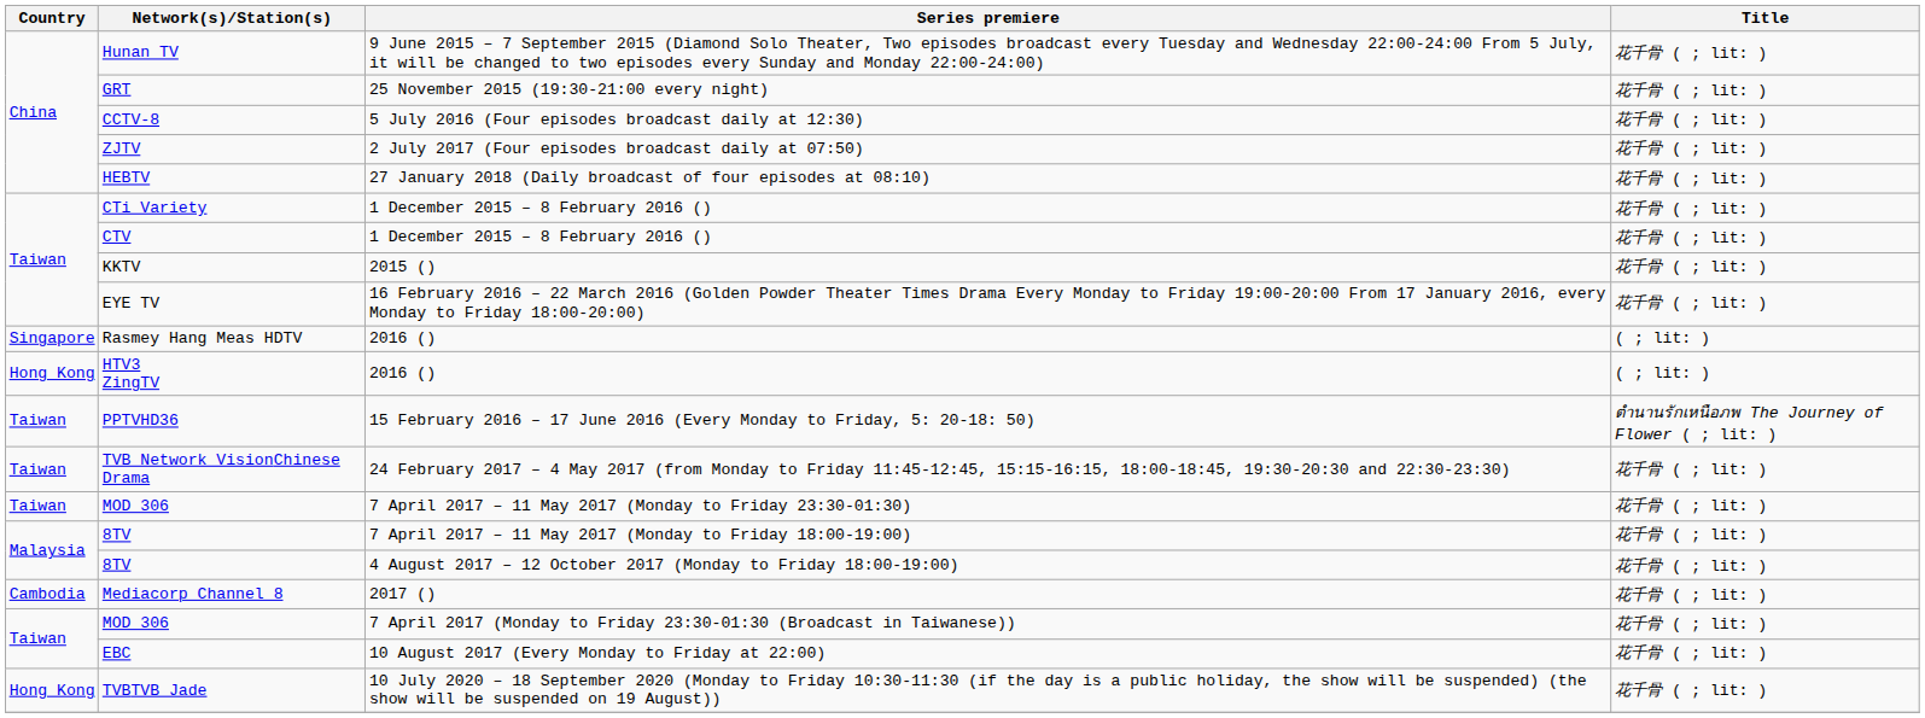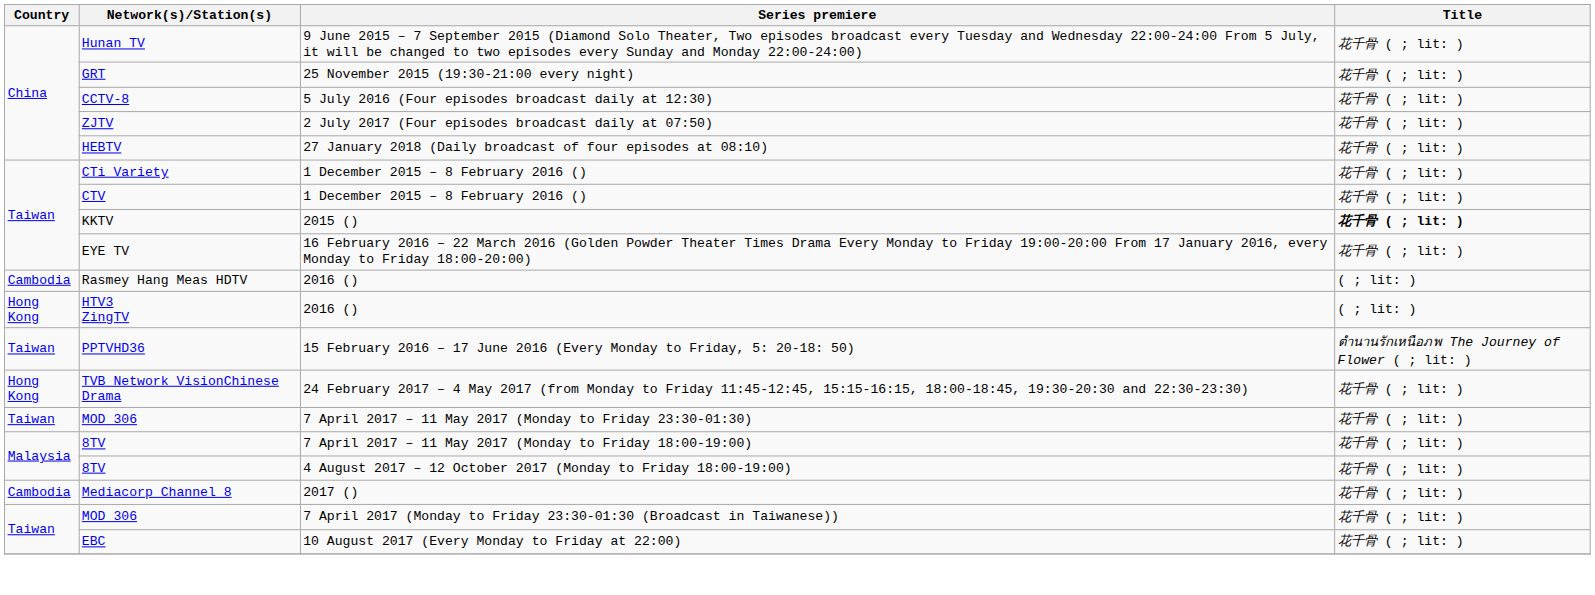KKTV | Title: normal -> bold
Rasmey Hang Meas HDTV | Country: Singapore -> Cambodia
TVB Network VisionChinese Drama | Country: Taiwan -> Hong Kong
- row: Hong Kong | TVBTVB Jade | 10 July 2020 – 18 September 2020 (Monday to Friday 10:30-11:30 (if the day is a public holiday, the show will be suspended) (the show will be suspended on 19 August)) | 花千骨 ( ; lit: )
